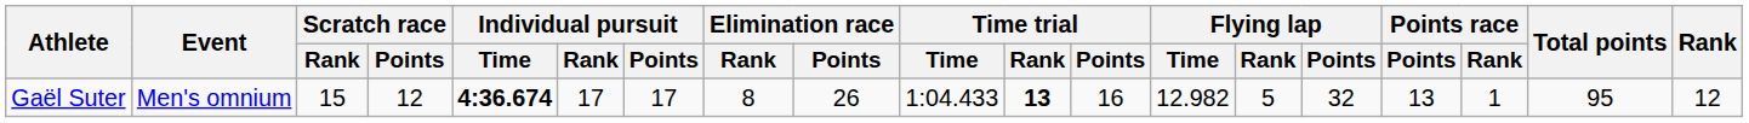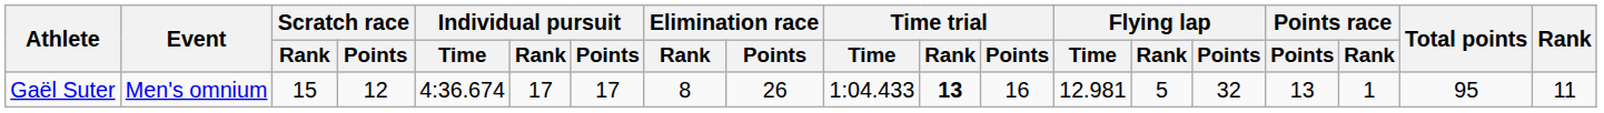Gaël Suter | Individual pursuit / Time: bold -> normal
Gaël Suter | Flying lap / Time: 12.982 -> 12.981
Gaël Suter | Rank: 12 -> 11
